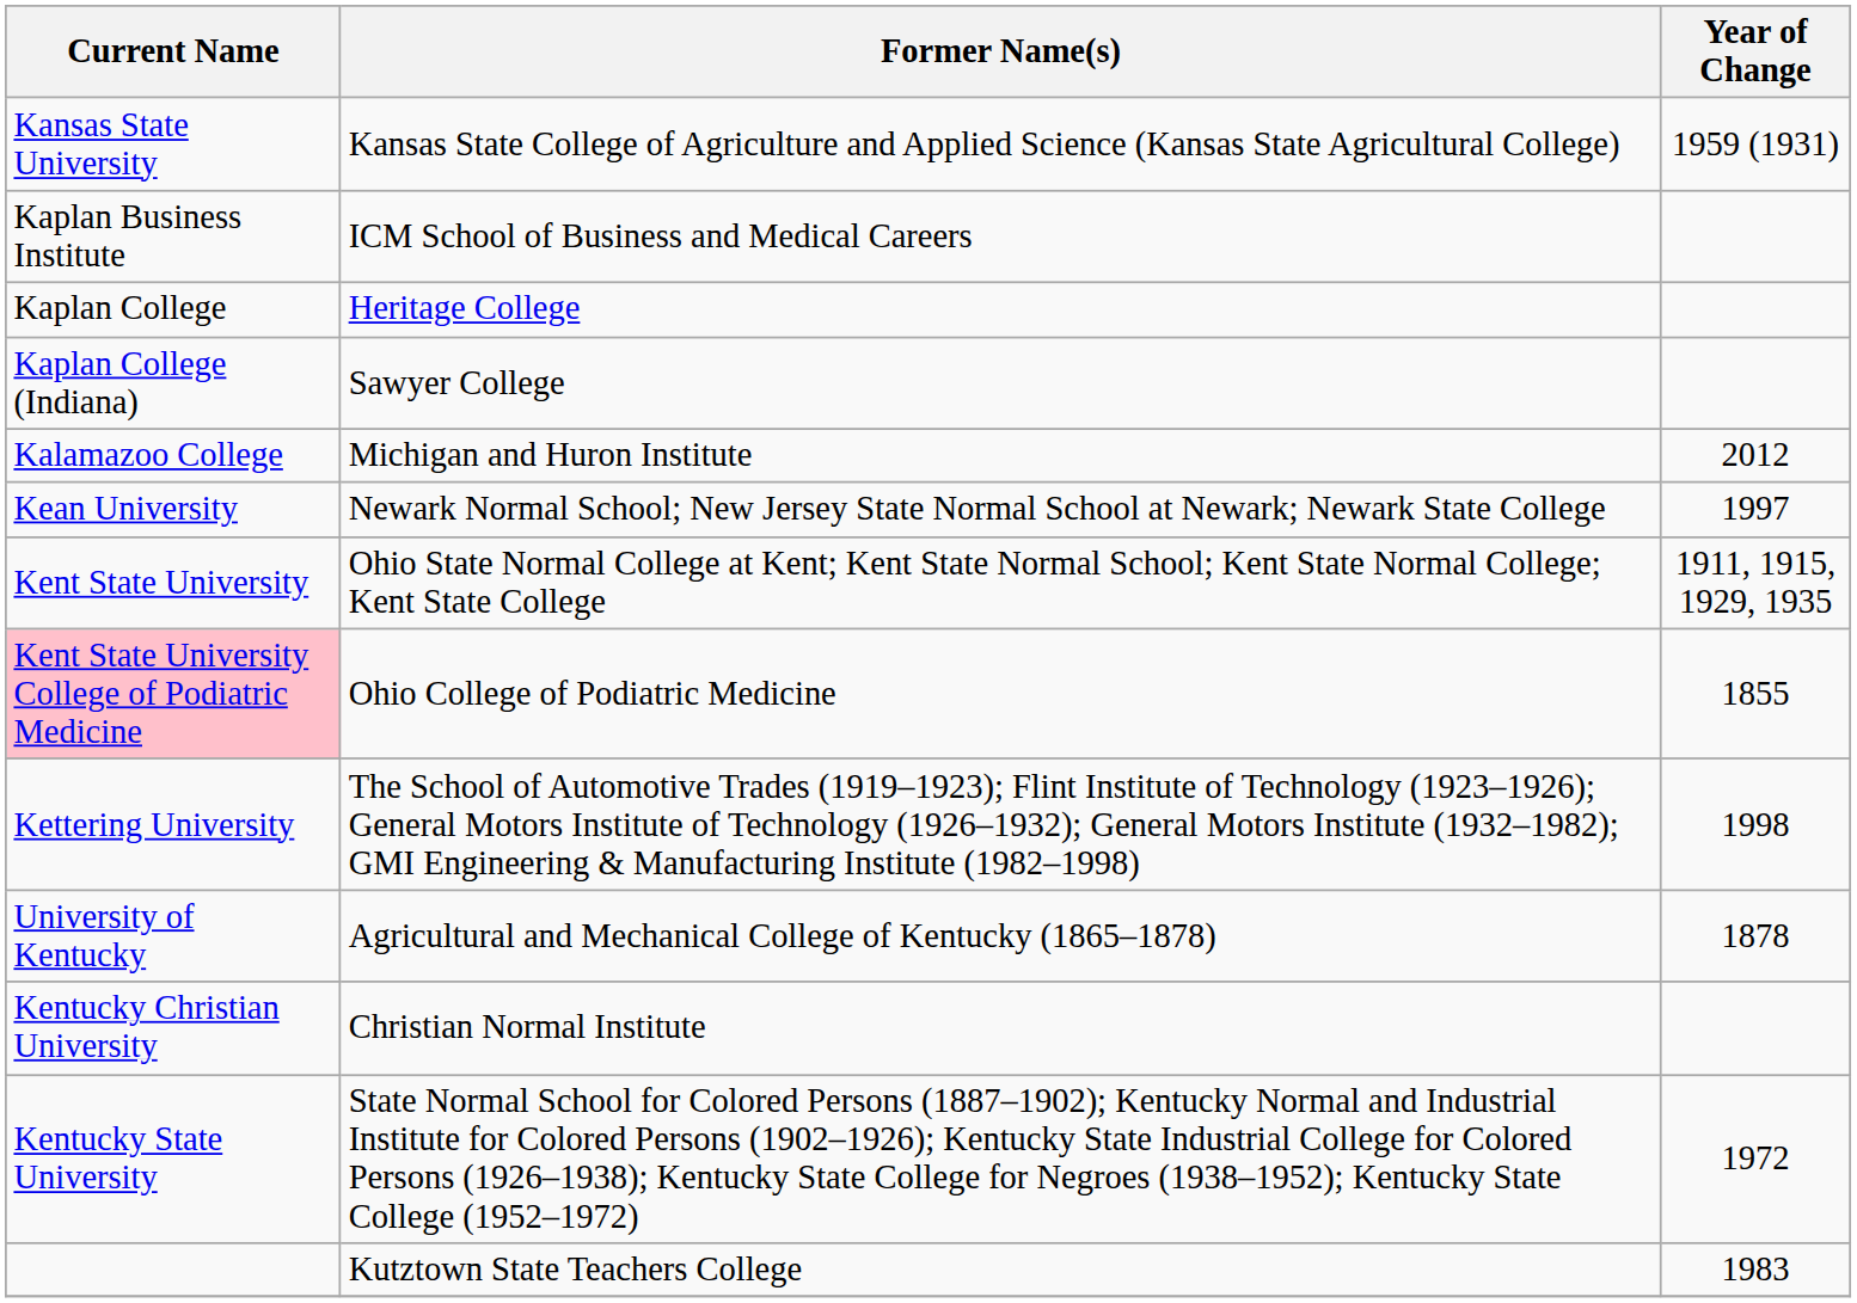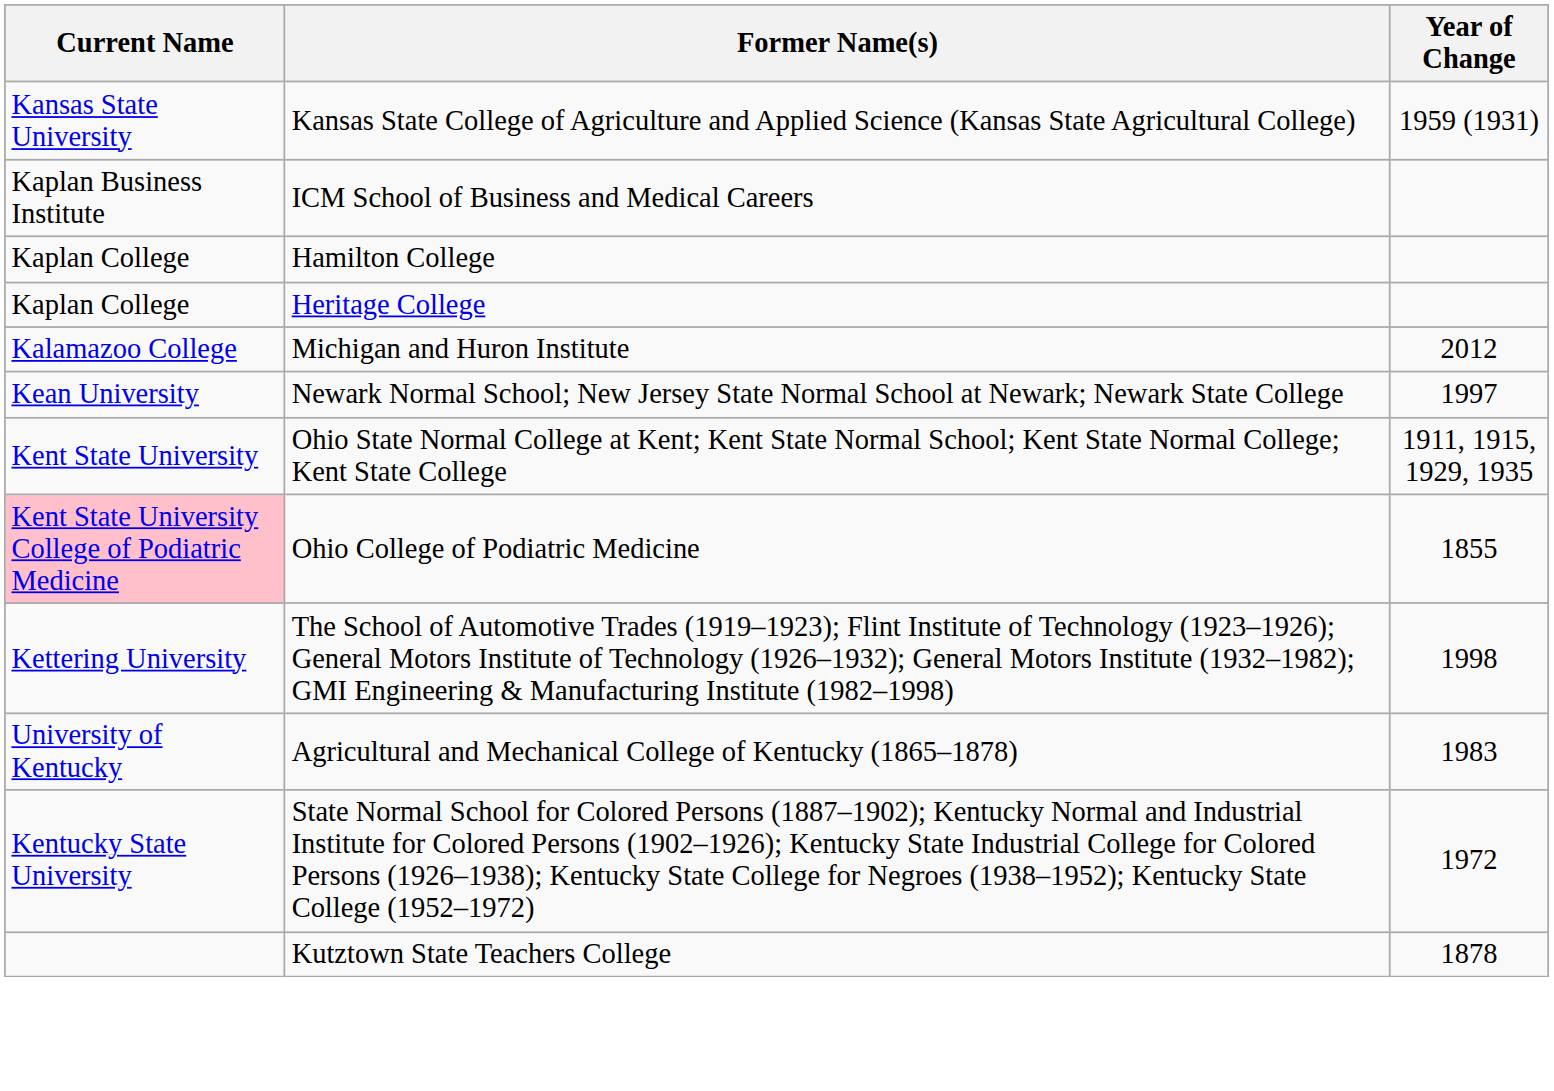+ row: Kaplan College | Hamilton College
- row: Kaplan College (Indiana) | Sawyer College
Agricultural and Mechanical College of Kentucky (1865–1878) | Year of Change: 1878 -> 1983
- row: Kentucky Christian University | Christian Normal Institute
Kutztown State Teachers College | Year of Change: 1983 -> 1878
